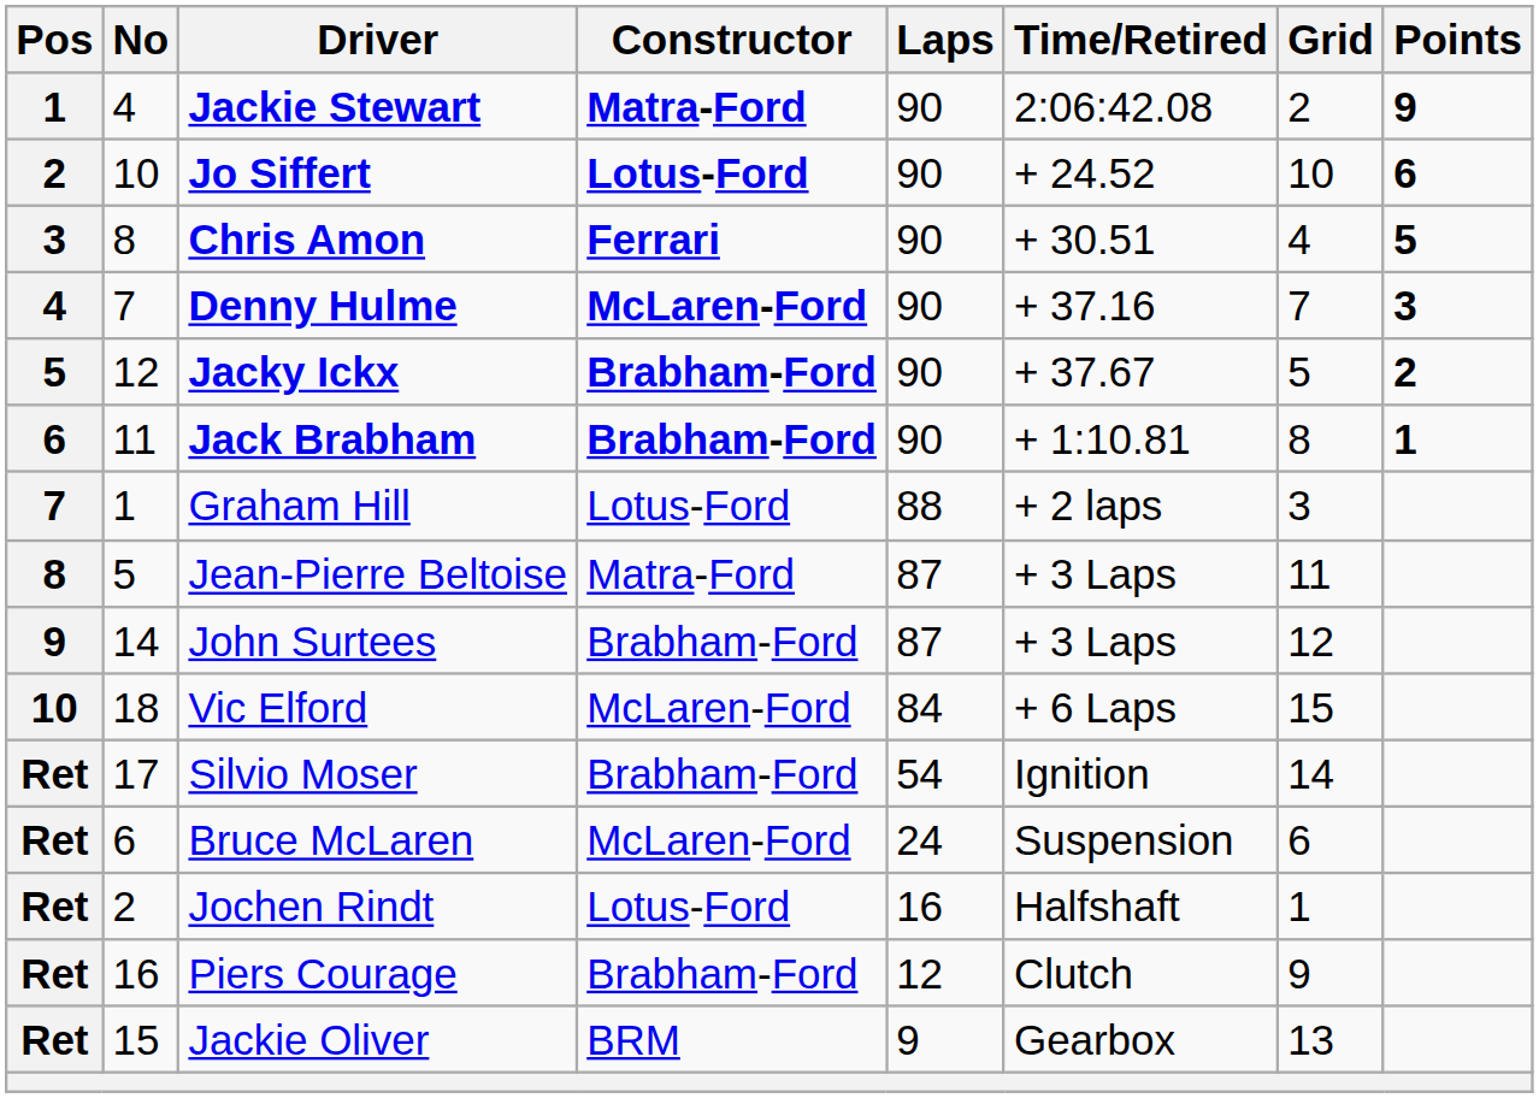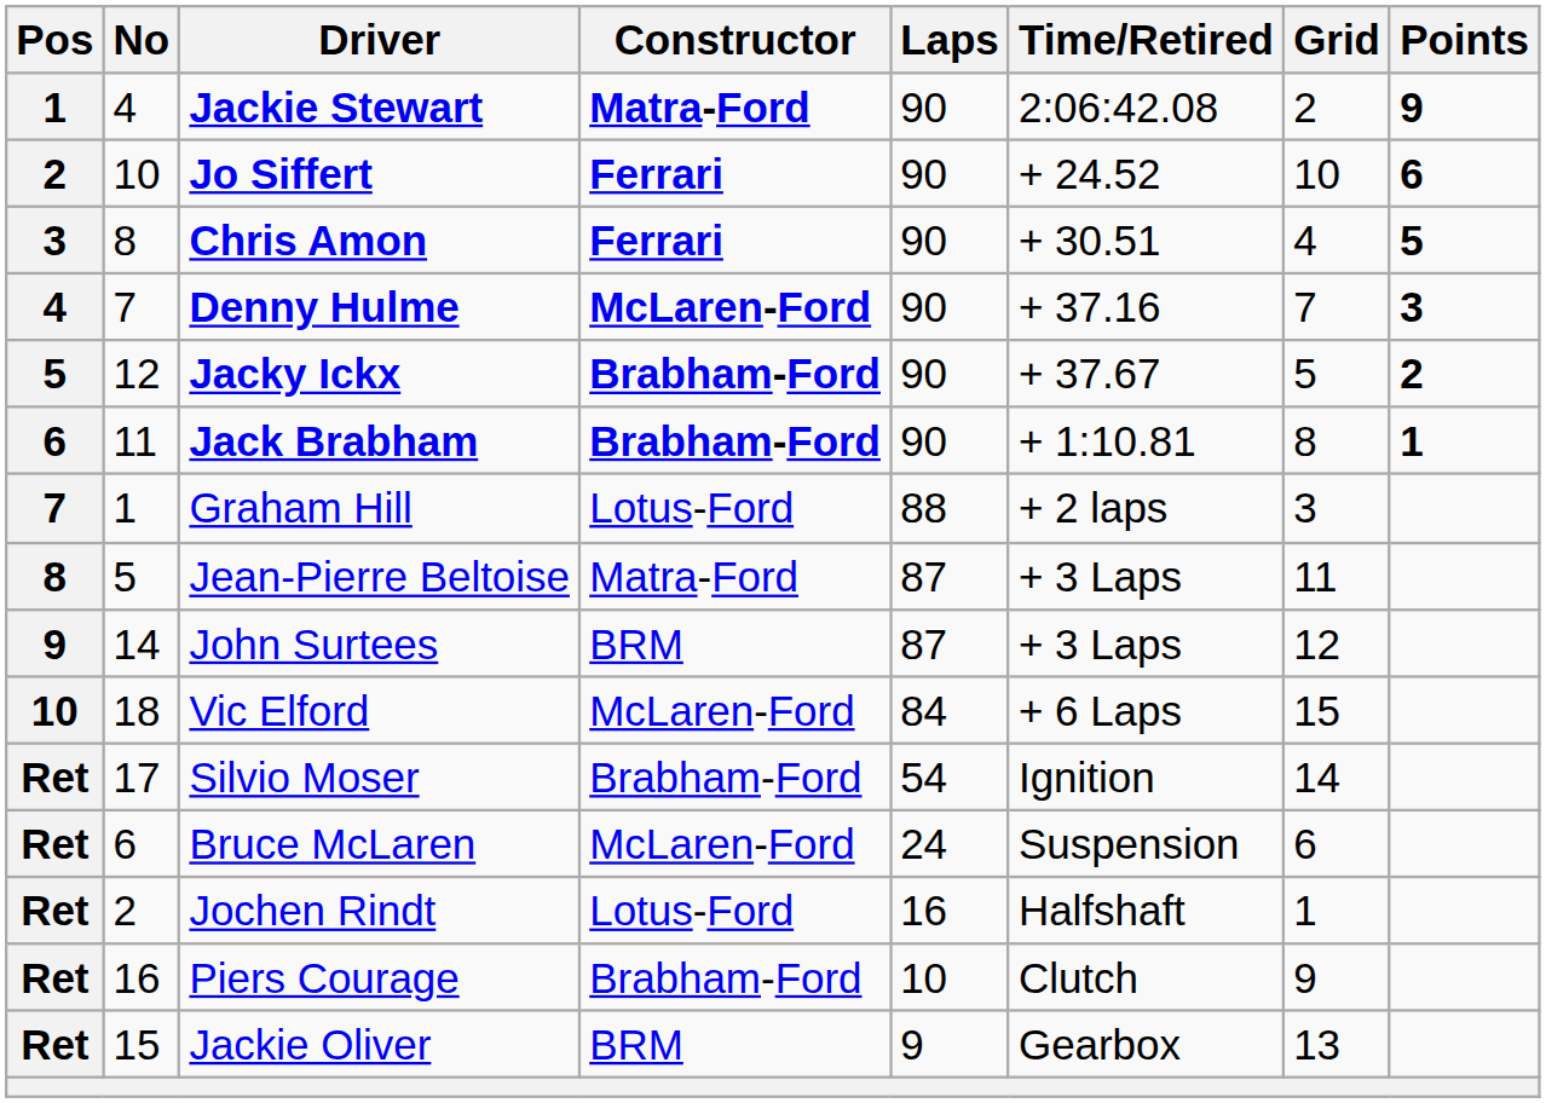Jo Siffert | Constructor: Lotus-Ford -> Ferrari
John Surtees | Constructor: Brabham-Ford -> BRM
Piers Courage | Laps: 12 -> 10
